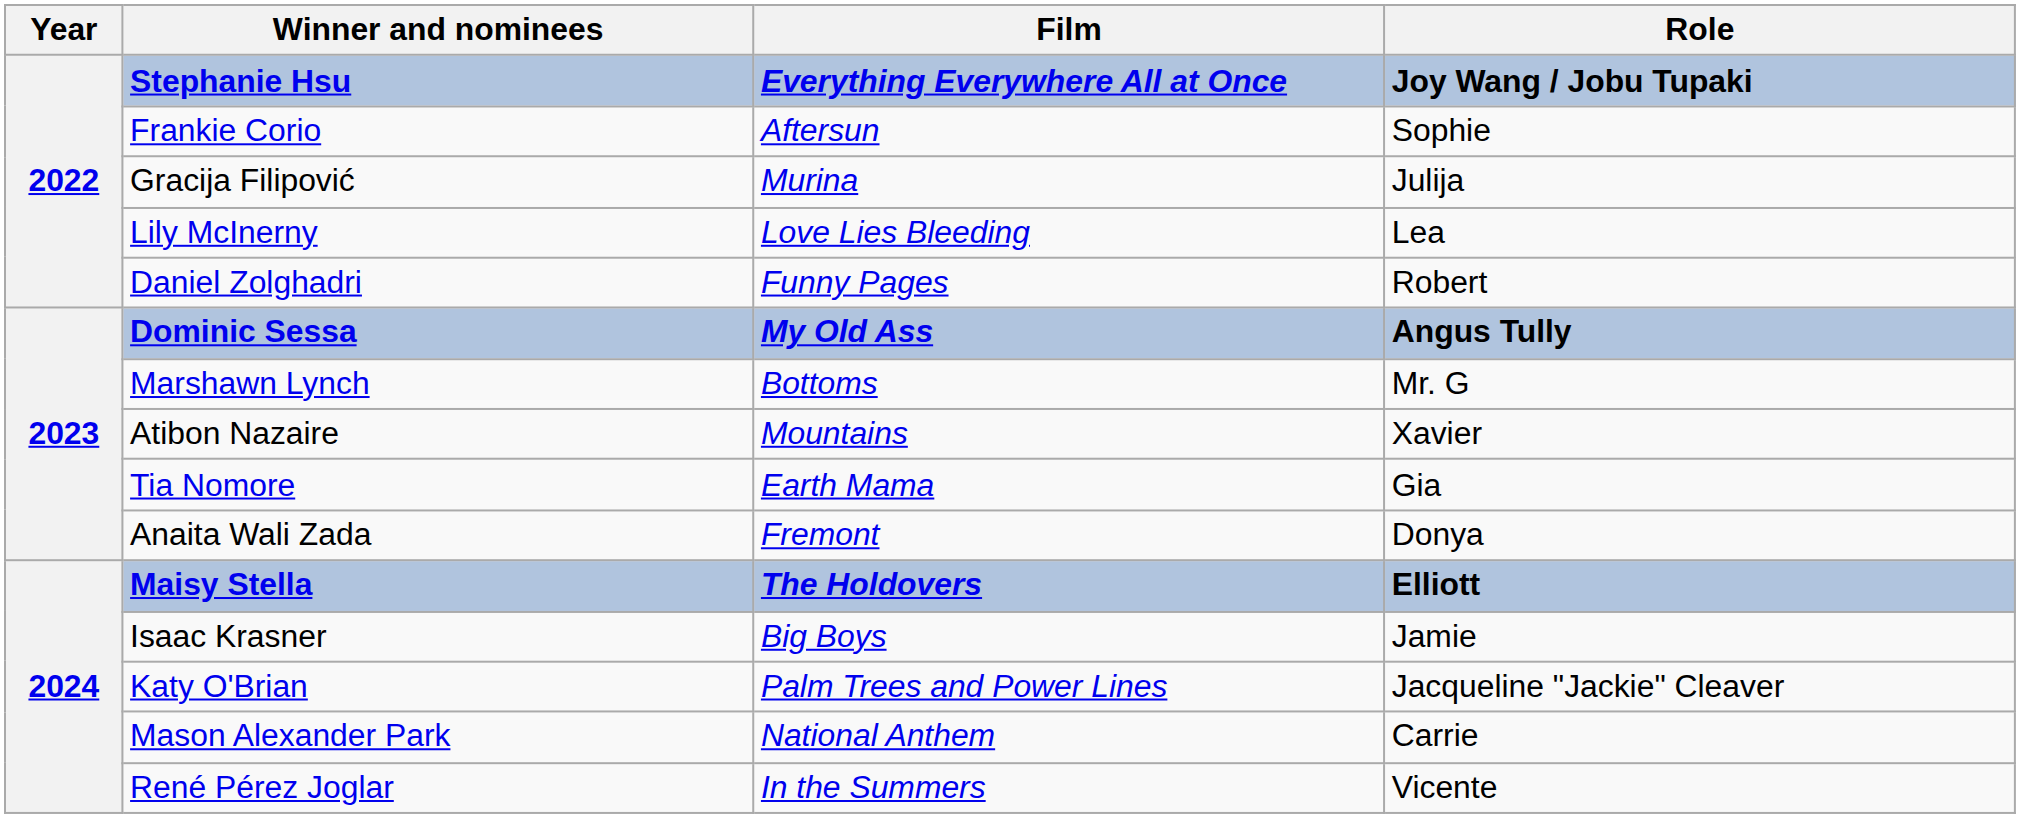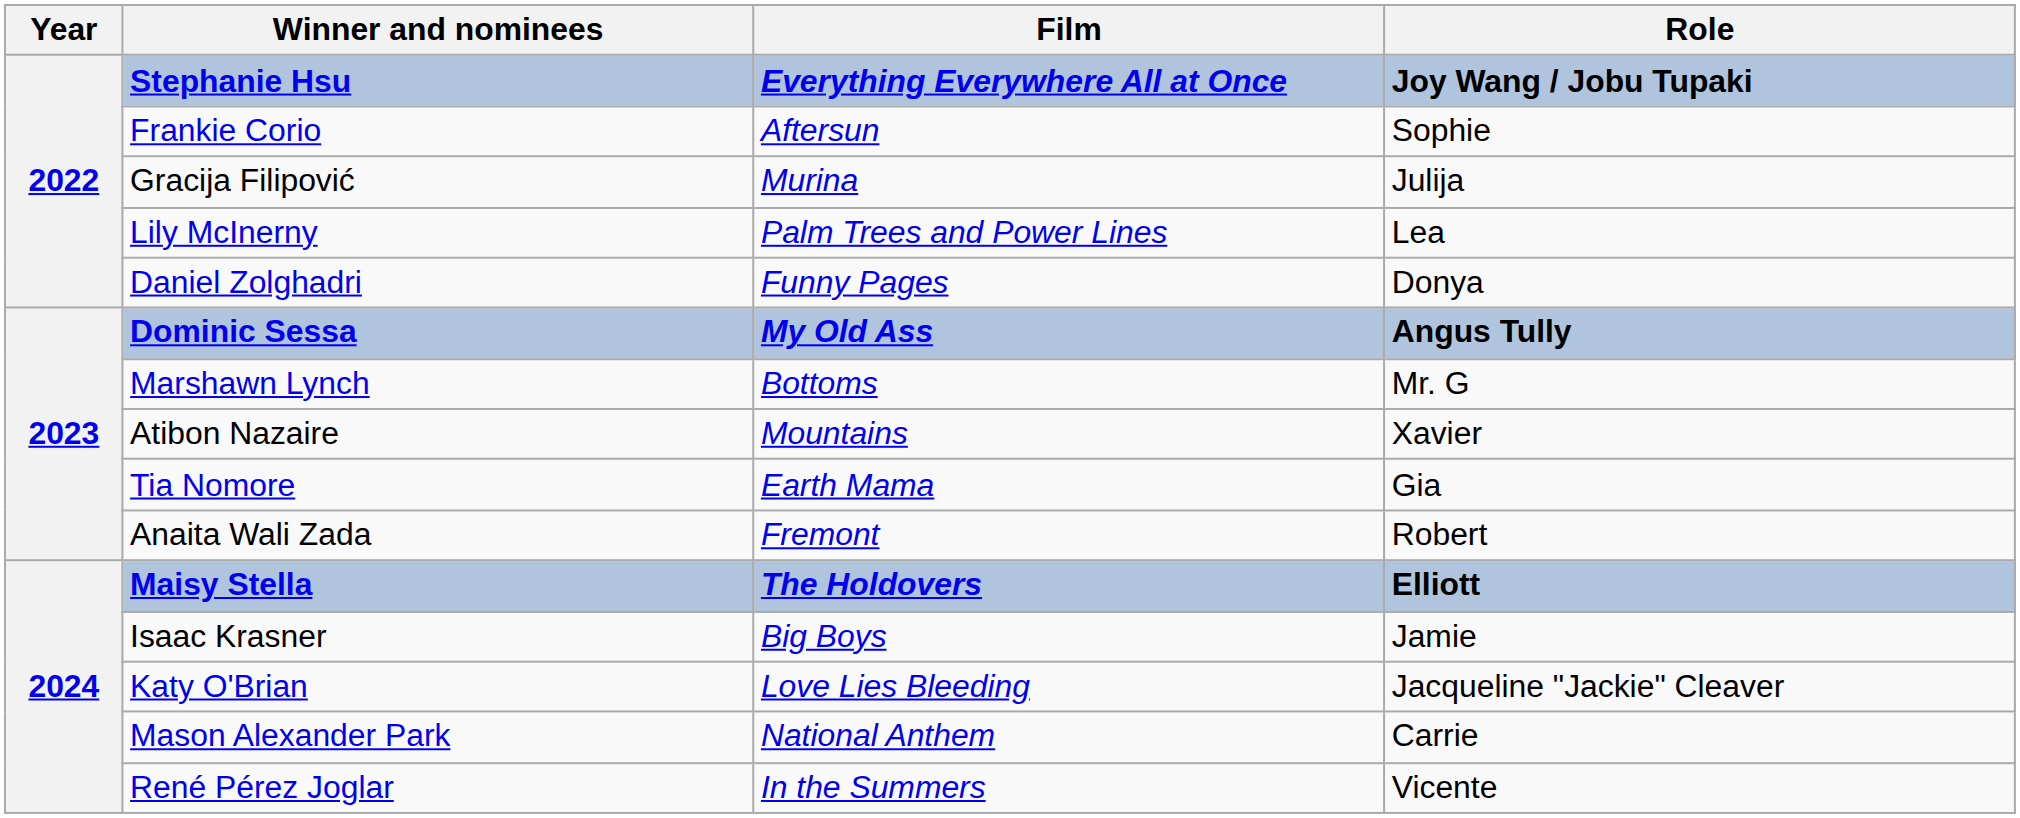Lily McInerny | Film: Love Lies Bleeding -> Palm Trees and Power Lines
Daniel Zolghadri | Role: Robert -> Donya
Anaita Wali Zada | Role: Donya -> Robert
Katy O'Brian | Film: Palm Trees and Power Lines -> Love Lies Bleeding
